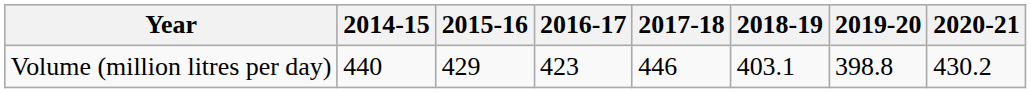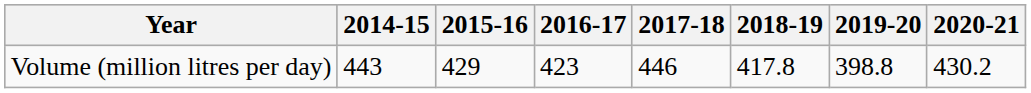Volume (million litres per day) | 2014-15: 440 -> 443
Volume (million litres per day) | 2018-19: 403.1 -> 417.8
